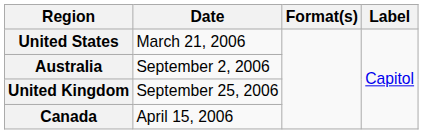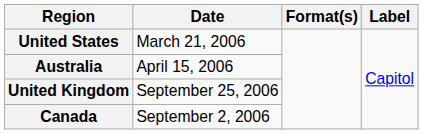Australia | Date: September 2, 2006 -> April 15, 2006
Canada | Date: April 15, 2006 -> September 2, 2006
